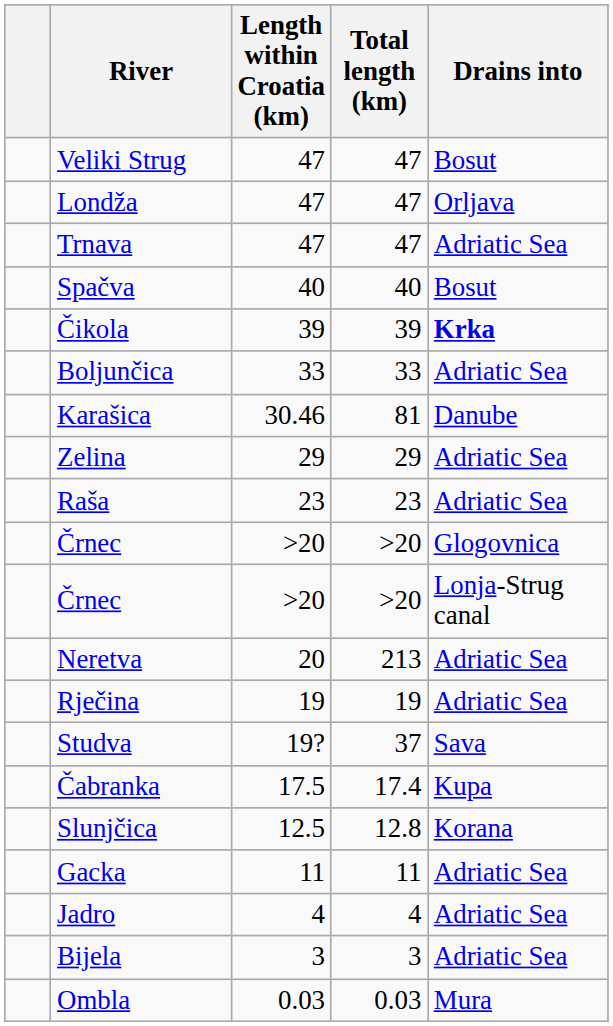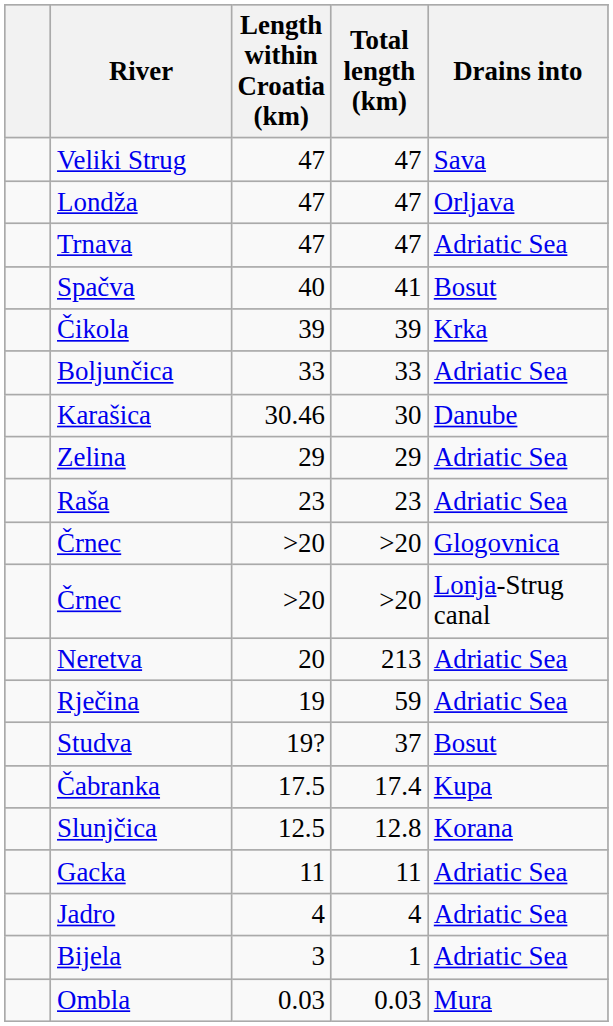Veliki Strug | Drains into: Bosut -> Sava
Spačva | Total length (km): 40 -> 41
Čikola | Drains into: bold -> normal
Karašica | Total length (km): 81 -> 30
Rječina | Total length (km): 19 -> 59
Studva | Drains into: Sava -> Bosut
Bijela | Total length (km): 3 -> 1
